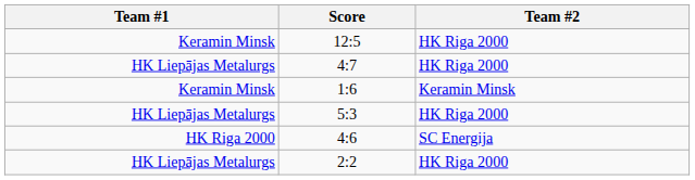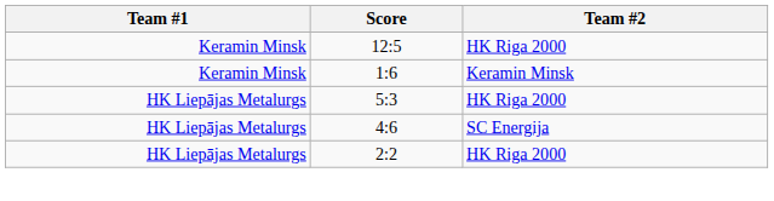- row: HK Liepājas Metalurgs | 4:7 | HK Riga 2000
4:6 | Team #1: HK Riga 2000 -> HK Liepājas Metalurgs
